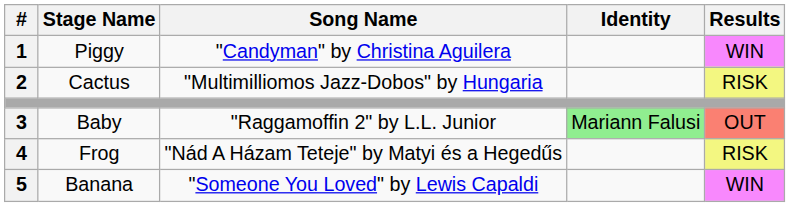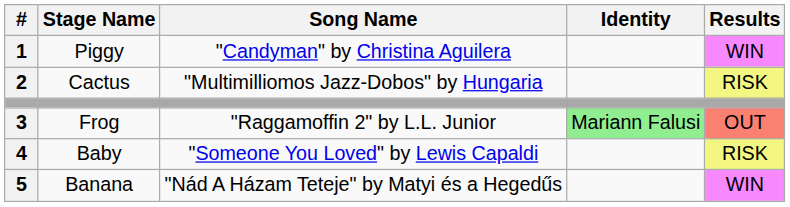3 | Stage Name: Baby -> Frog
4 | Stage Name: Frog -> Baby
4 | Song Name: "Nád A Házam Teteje" by Matyi és a Hegedűs -> "Someone You Loved" by Lewis Capaldi
5 | Song Name: "Someone You Loved" by Lewis Capaldi -> "Nád A Házam Teteje" by Matyi és a Hegedűs
